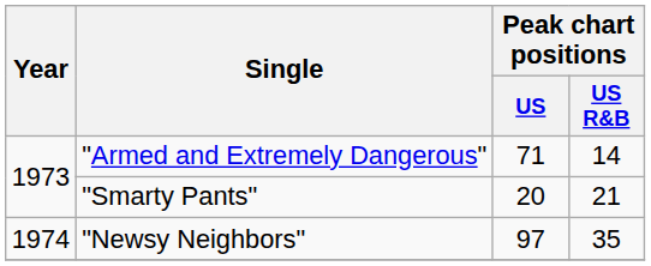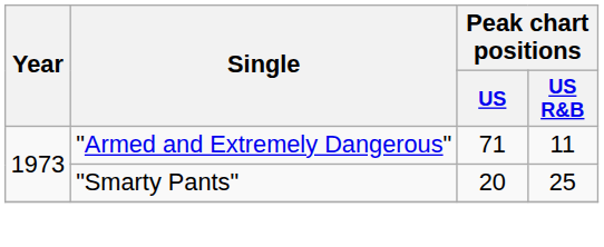"Armed and Extremely Dangerous" | Peak chart positions / US R&B: 14 -> 11
"Smarty Pants" | Peak chart positions / US R&B: 21 -> 25
- row: 1974 | "Newsy Neighbors" | 97 | 35
